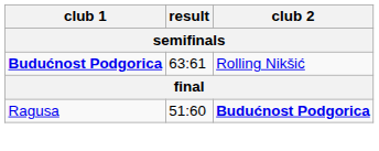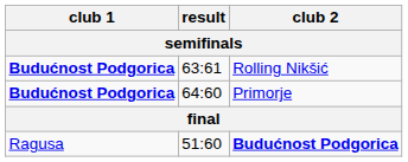+ row: Budućnost Podgorica | 64:60 | Primorje
